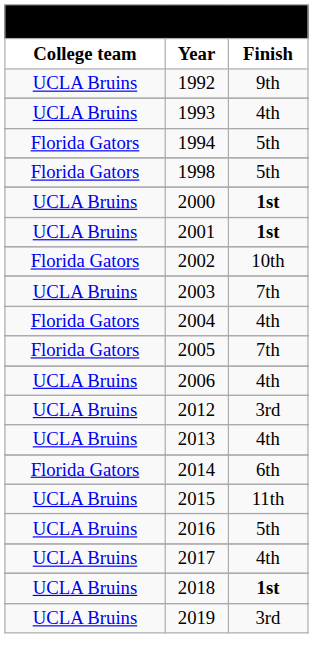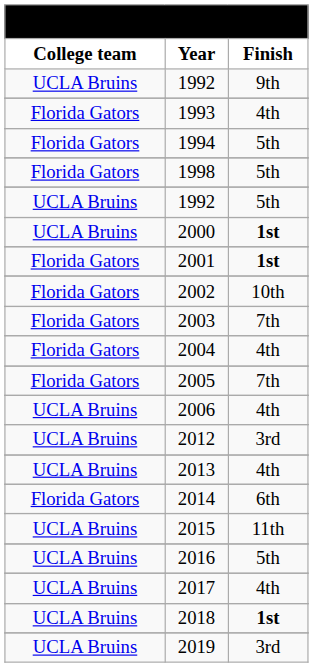1993 | column 1: UCLA Bruins -> Florida Gators
+ row: UCLA Bruins | 1992 | 5th
2001 | column 1: UCLA Bruins -> Florida Gators
2003 | column 1: UCLA Bruins -> Florida Gators
